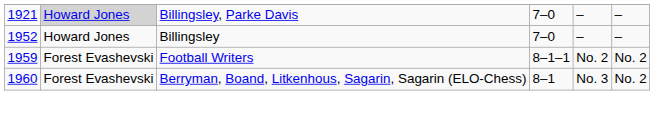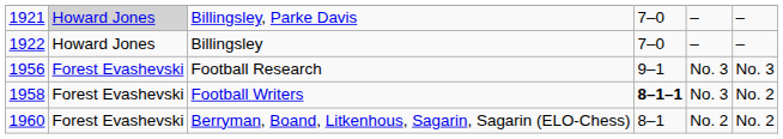Billingsley | column 1: 1952 -> 1922
+ row: 1956 | Forest Evashevski | Football Research | 9–1 | No. 3 | No. 3
Football Writers | column 1: 1959 -> 1958
Football Writers | column 4: normal -> bold
Football Writers | column 5: No. 2 -> No. 3
Berryman, Boand, Litkenhous, Sagarin, Sagarin (ELO-Chess) | column 5: No. 3 -> No. 2
